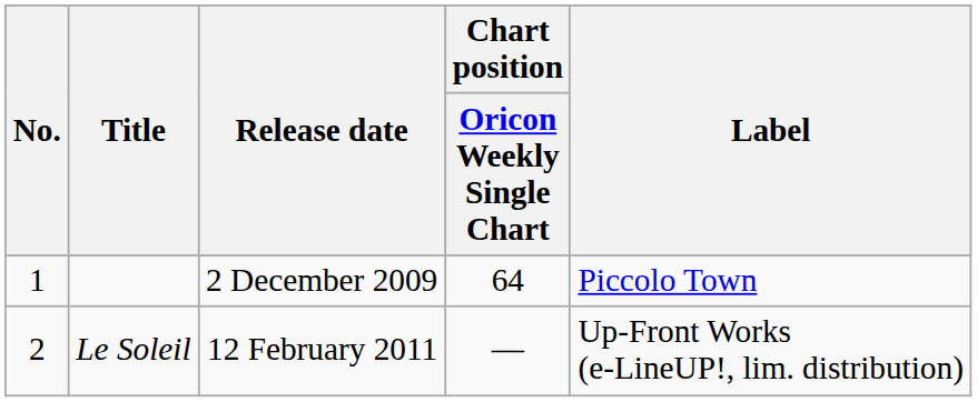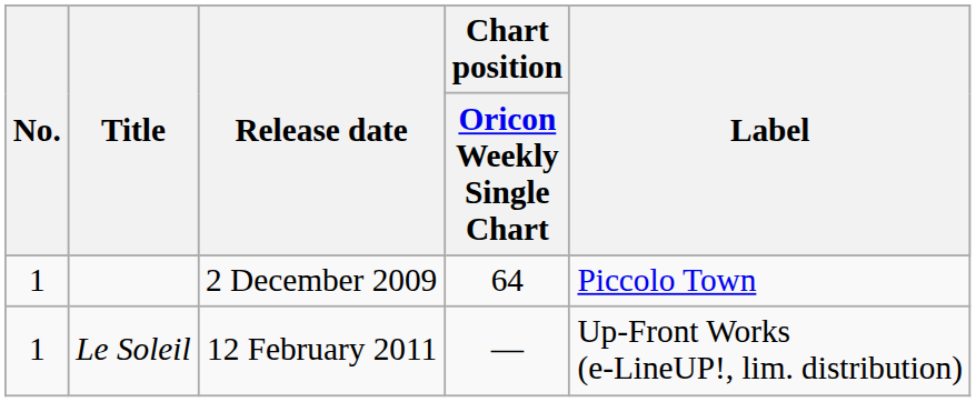Le Soleil | No.: 2 -> 1
